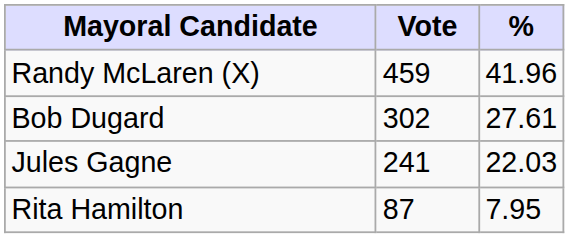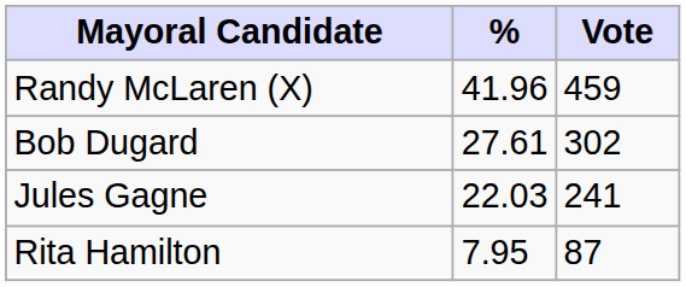columns swapped: Vote <-> %
